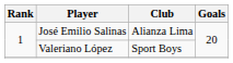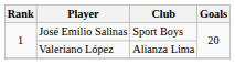José Emilio Salinas | Club: Alianza Lima -> Sport Boys
Valeriano López | Club: Sport Boys -> Alianza Lima
